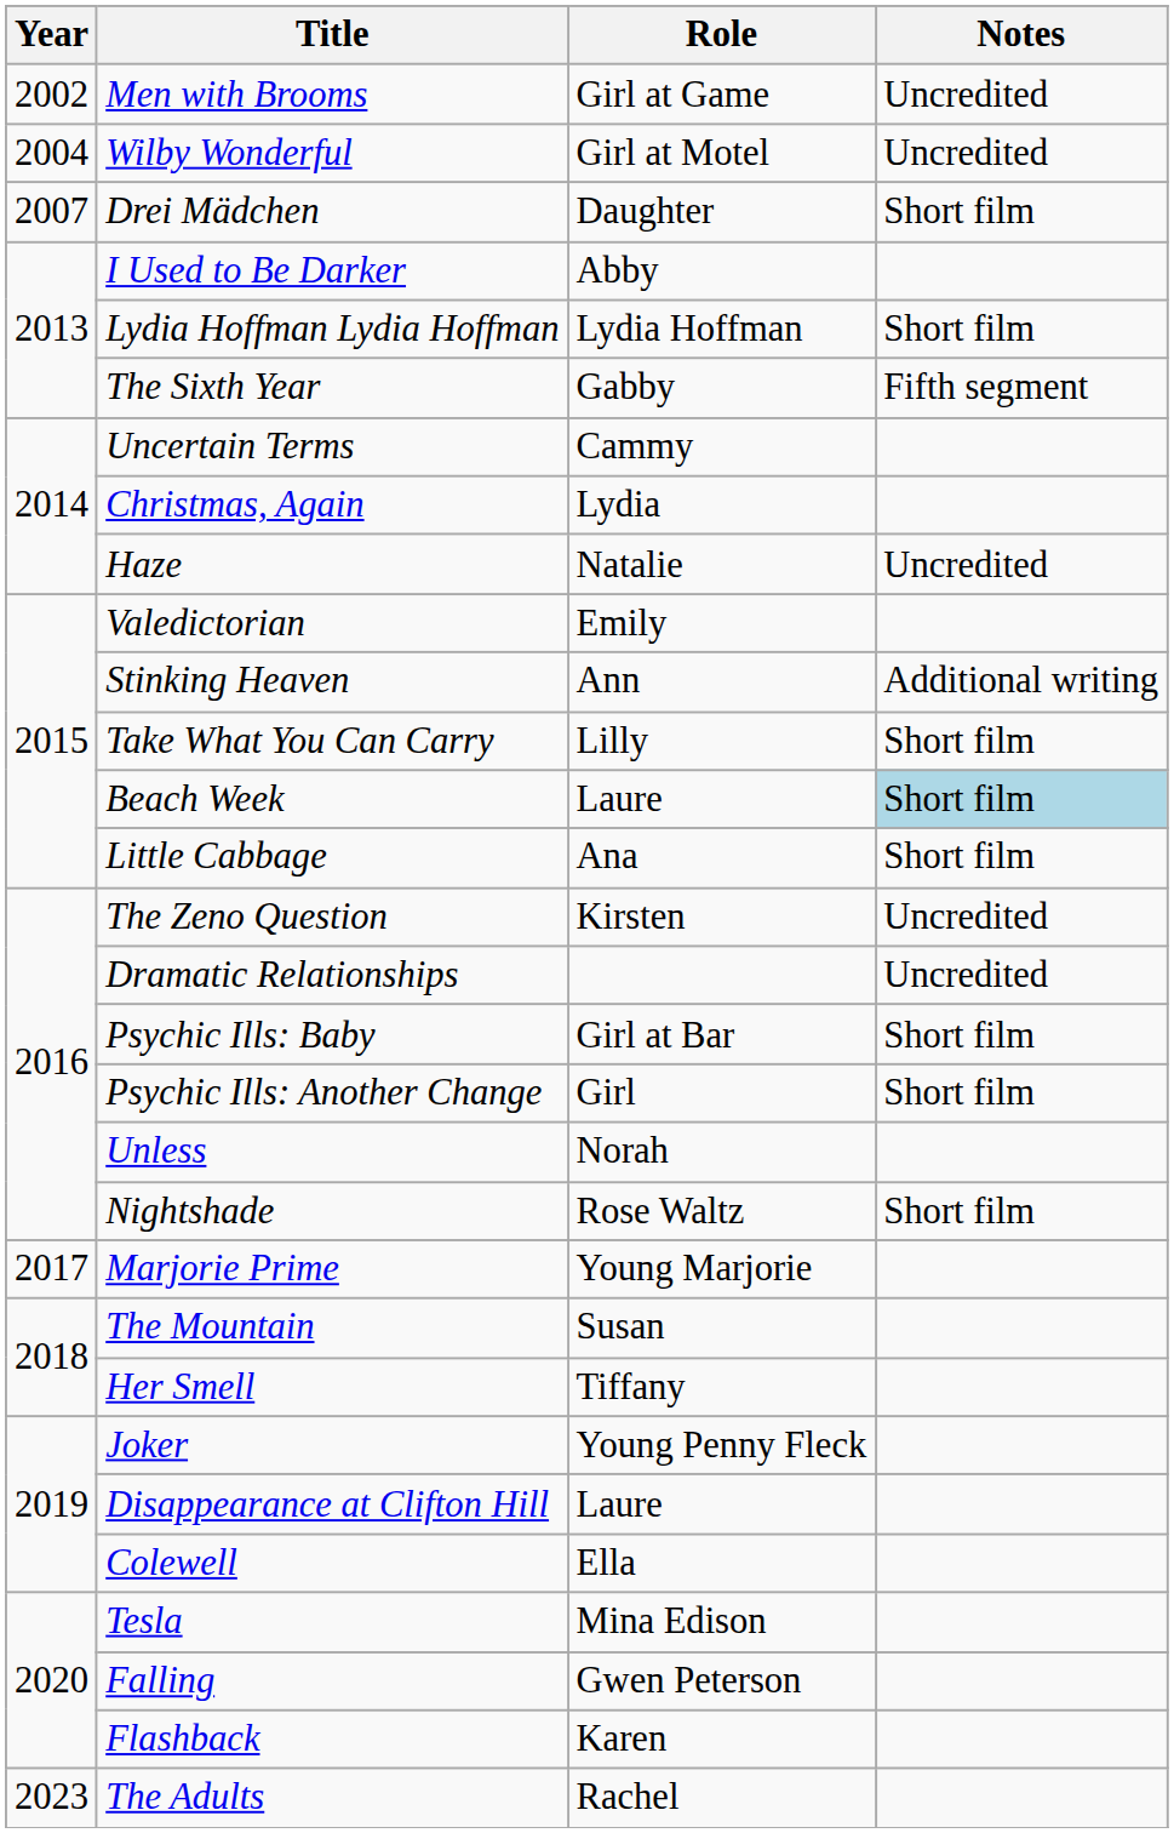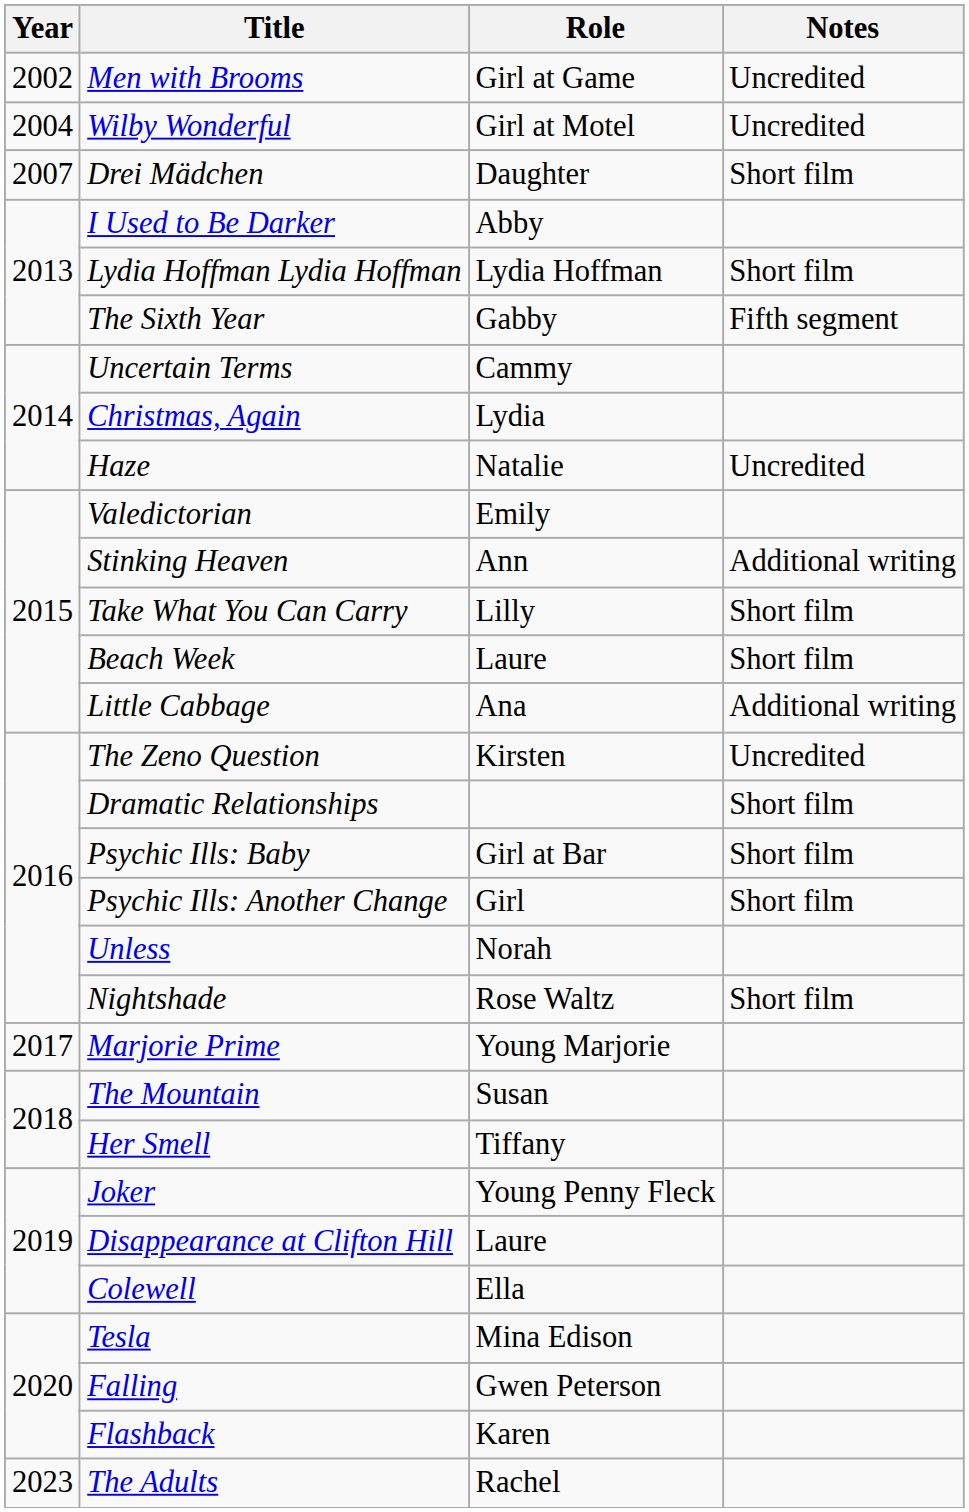Beach Week | Notes: lightblue background -> no background
Little Cabbage | Notes: Short film -> Additional writing
Dramatic Relationships | Notes: Uncredited -> Short film
